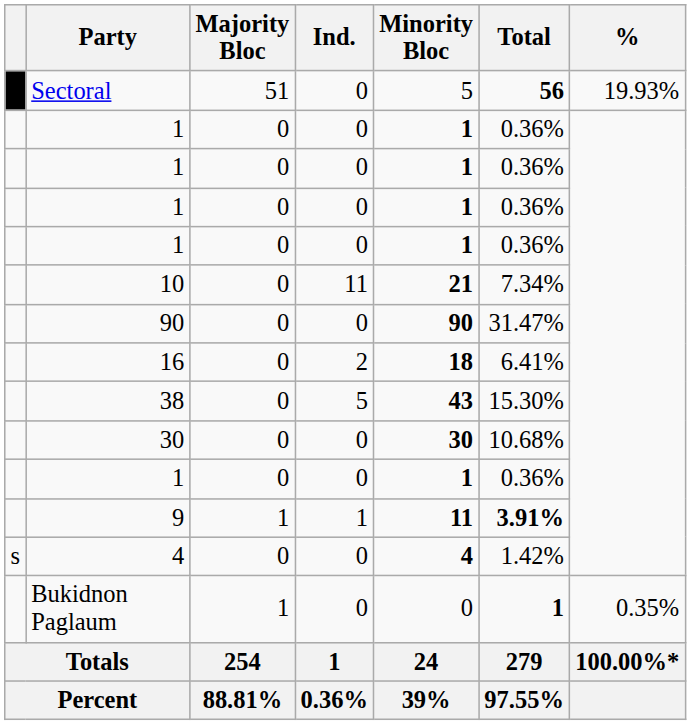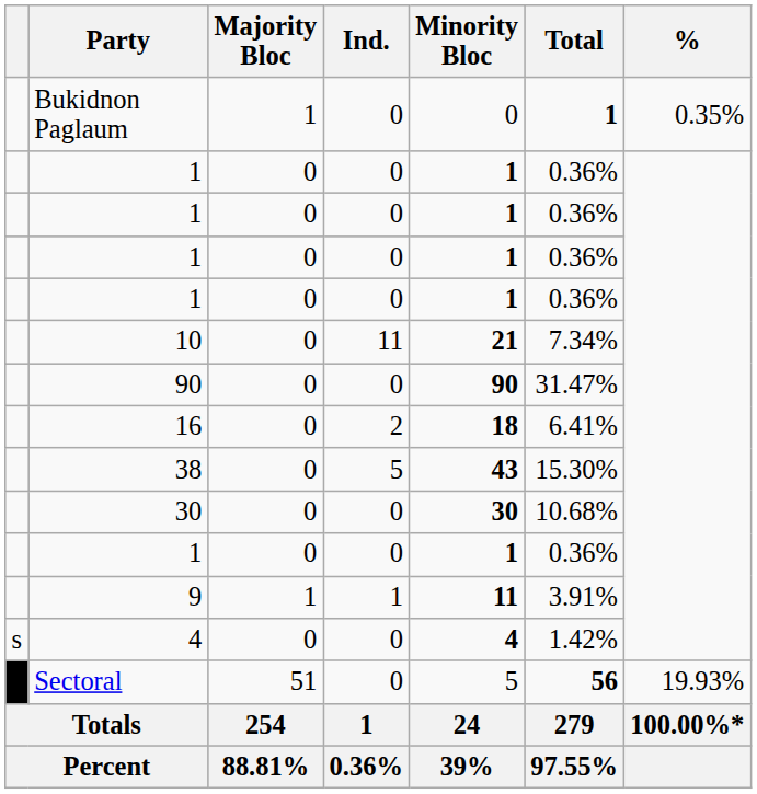rows swapped: Bukidnon Paglaum <-> Sectoral
9 | Total: bold -> normal
